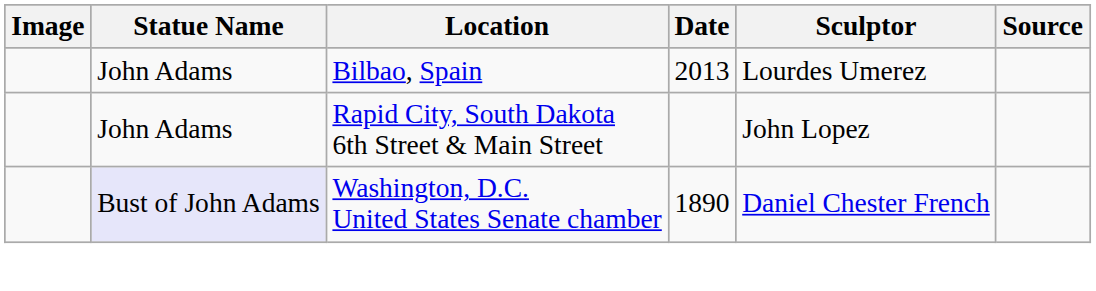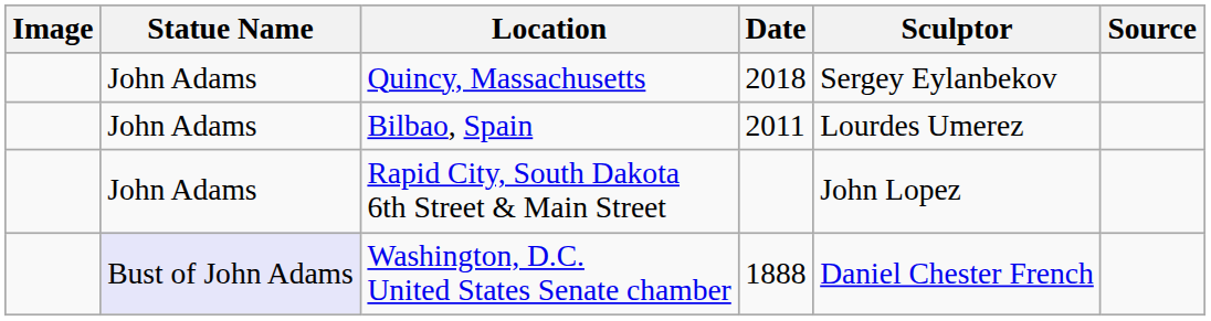+ row: John Adams | Quincy, Massachusetts | 2018 | Sergey Eylanbekov
Bilbao, Spain | Date: 2013 -> 2011
Washington, D.C. United States Senate chamber | Date: 1890 -> 1888
